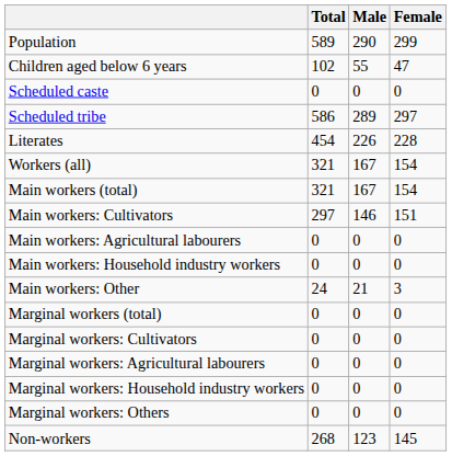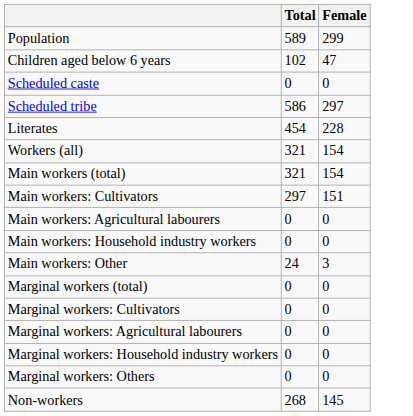- column: Male | 290 | 55 | 0 | 289 | 226 | 167 | 167 | 146 | 0 | 0 | 21 | 0 | 0 | 0 | 0 | 0 | 123
